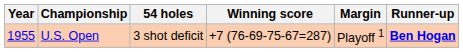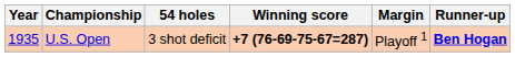U.S. Open | Year: 1955 -> 1935
U.S. Open | Winning score: normal -> bold
